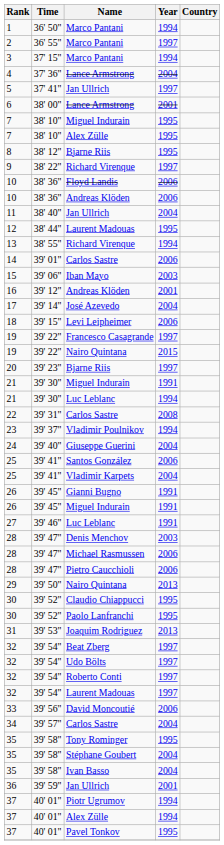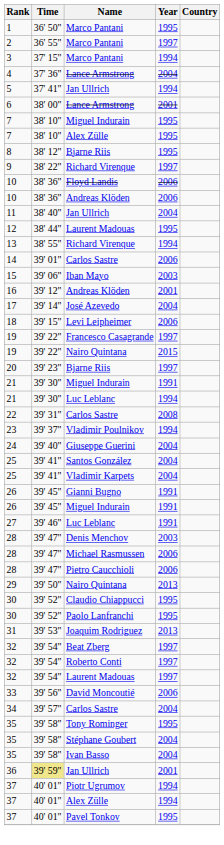1 | Year: 1994 -> 1995
5 | Year: 1997 -> 1994
25 / Santos González | Year: 2006 -> 2004
- row: 32 | 39' 54" | Udo Bölts | 1997
36 | Time: no background -> khaki background
